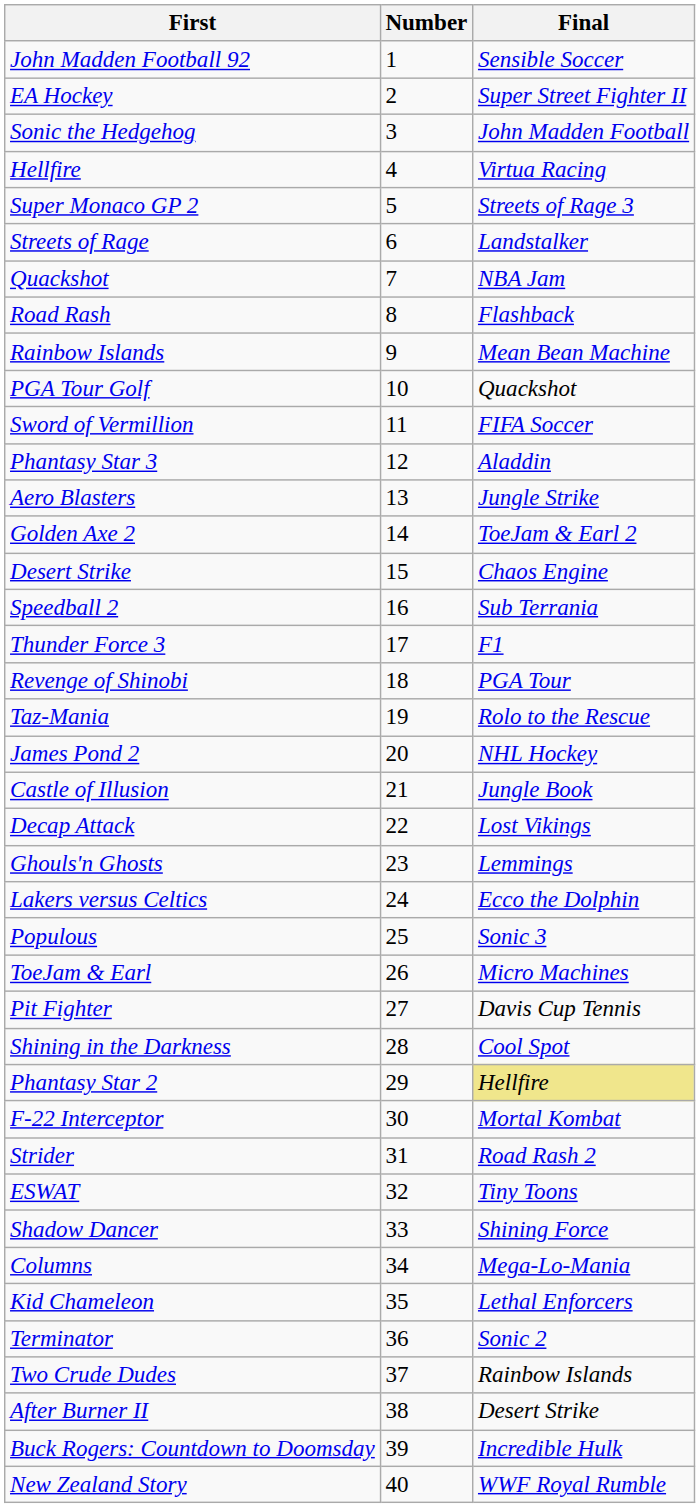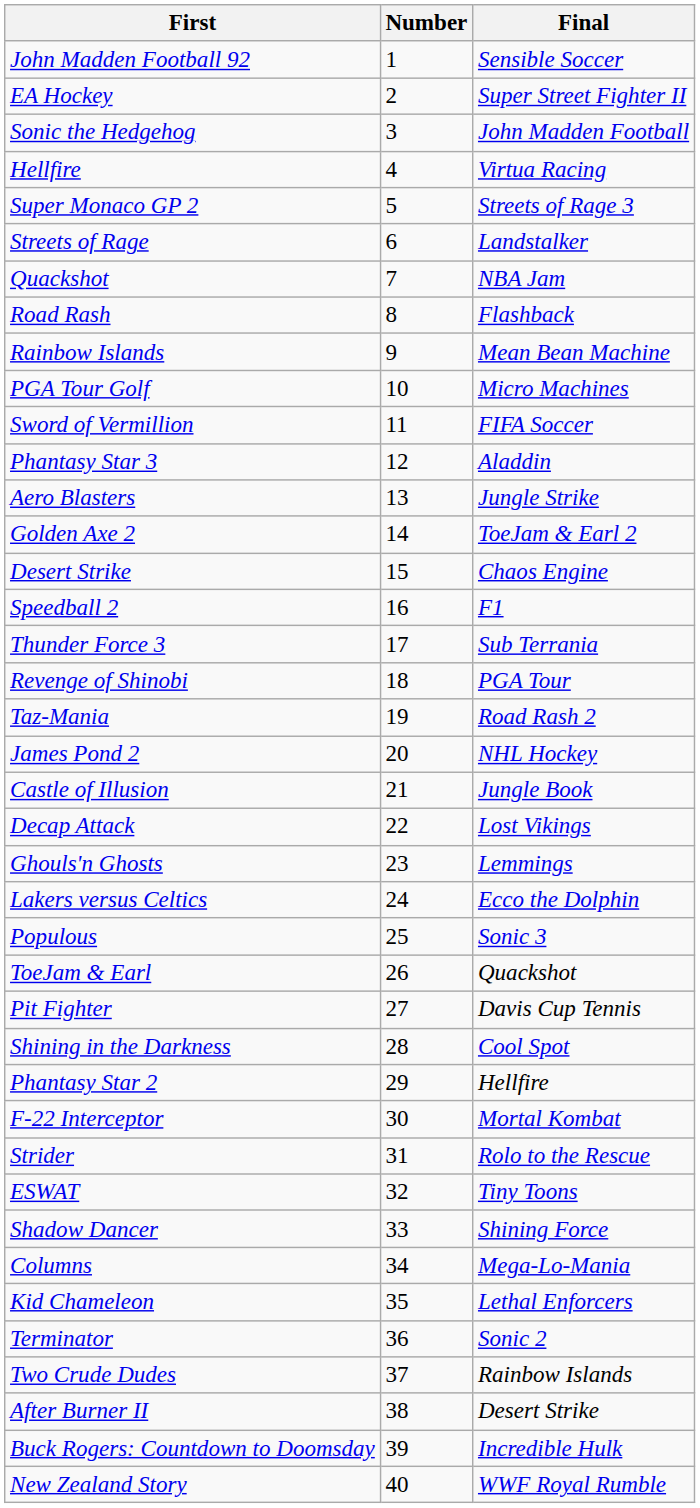PGA Tour Golf | Final: Quackshot -> Micro Machines
Speedball 2 | Final: Sub Terrania -> F1
Thunder Force 3 | Final: F1 -> Sub Terrania
Taz-Mania | Final: Rolo to the Rescue -> Road Rash 2
ToeJam & Earl | Final: Micro Machines -> Quackshot
Phantasy Star 2 | Final: khaki background -> no background
Strider | Final: Road Rash 2 -> Rolo to the Rescue
